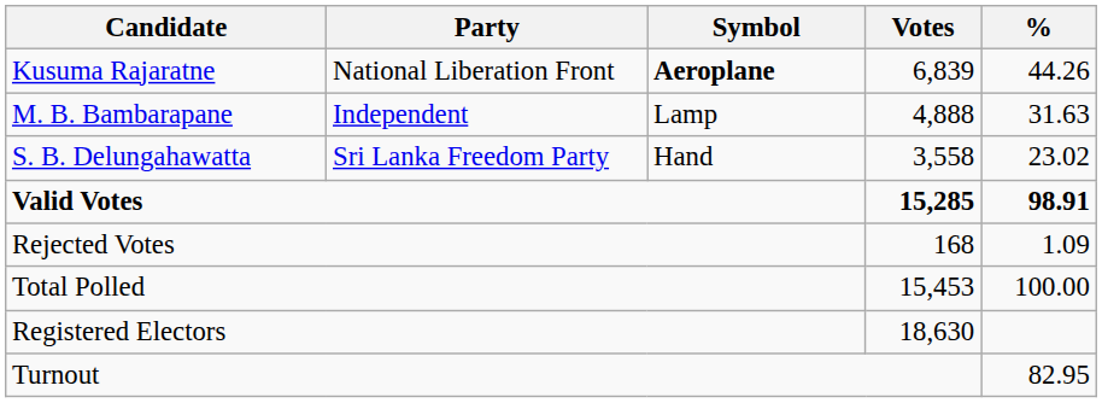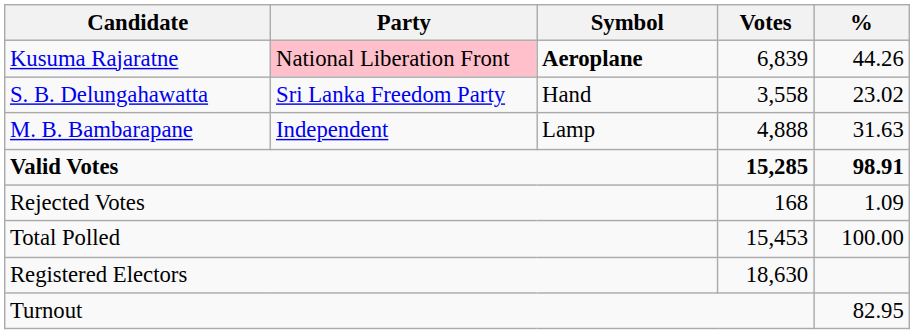Kusuma Rajaratne | Party: no background -> pink background
rows swapped: M. B. Bambarapane <-> S. B. Delungahawatta
